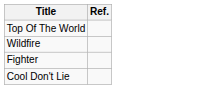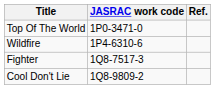+ column: JASRAC work code | 1P0-3471-0 | 1P4-6310-6 | 1Q8-7517-3 | 1Q8-9809-2
